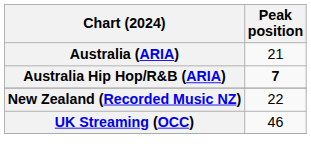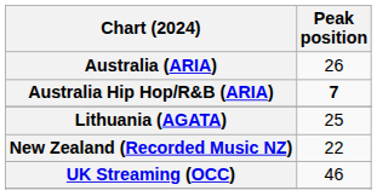Australia (ARIA) | Peak position: 21 -> 26
+ row: Lithuania (AGATA) | 25
